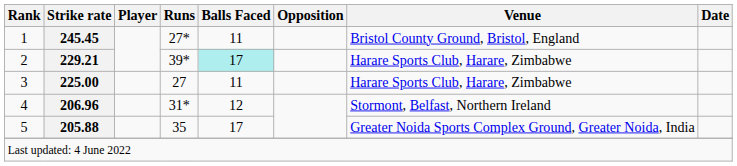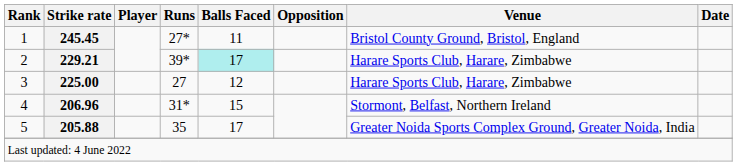3 | Balls Faced: 11 -> 12
4 | Balls Faced: 12 -> 15
